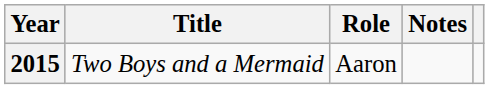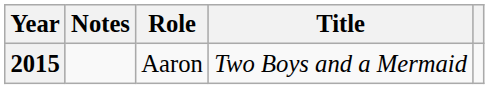columns swapped: Title <-> Notes
